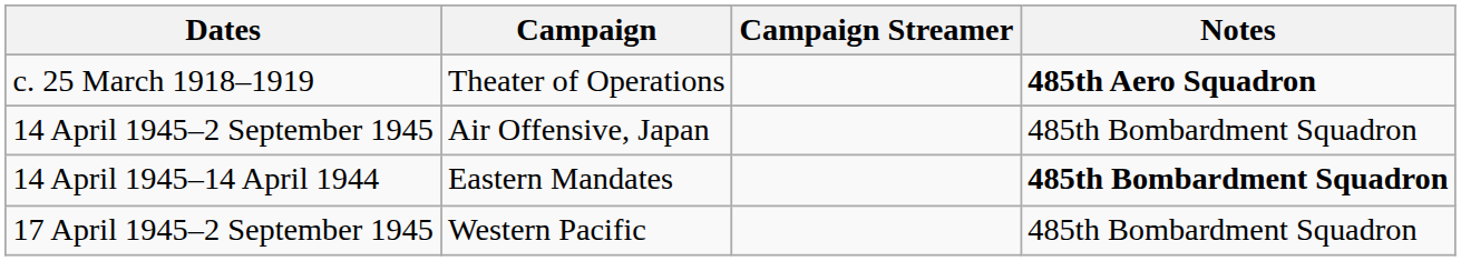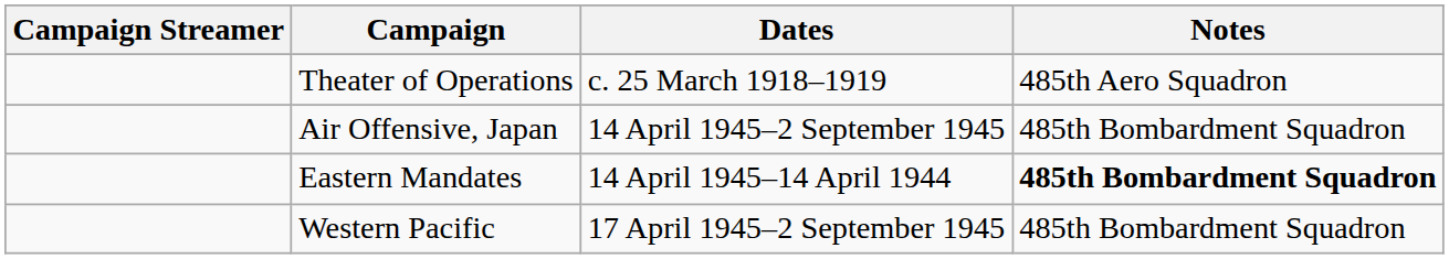columns swapped: Campaign Streamer <-> Dates
Theater of Operations | Notes: bold -> normal
